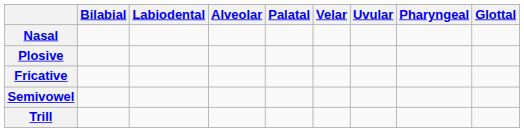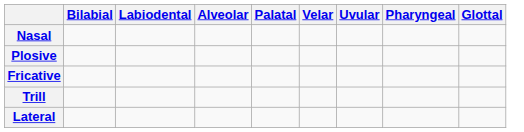- row: Semivowel
+ row: Lateral
